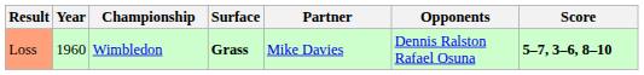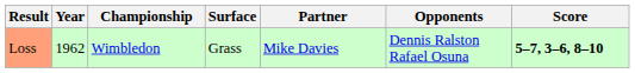Loss | Year: 1960 -> 1962
Loss | Surface: bold -> normal
